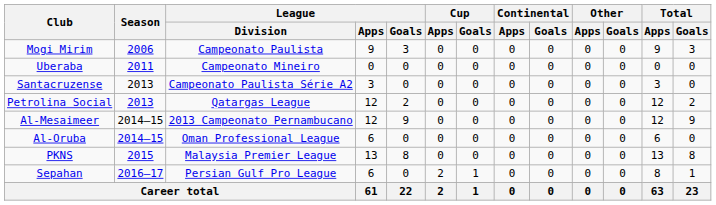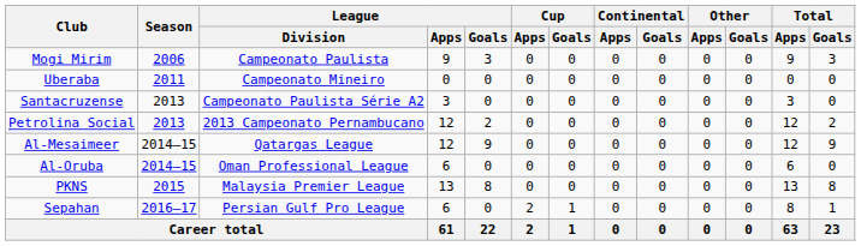Petrolina Social | League / Division: Qatargas League -> 2013 Campeonato Pernambucano
Al-Mesaimeer | League / Division: 2013 Campeonato Pernambucano -> Qatargas League
